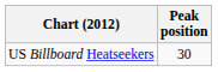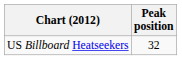US Billboard Heatseekers | Peak position: 30 -> 32
